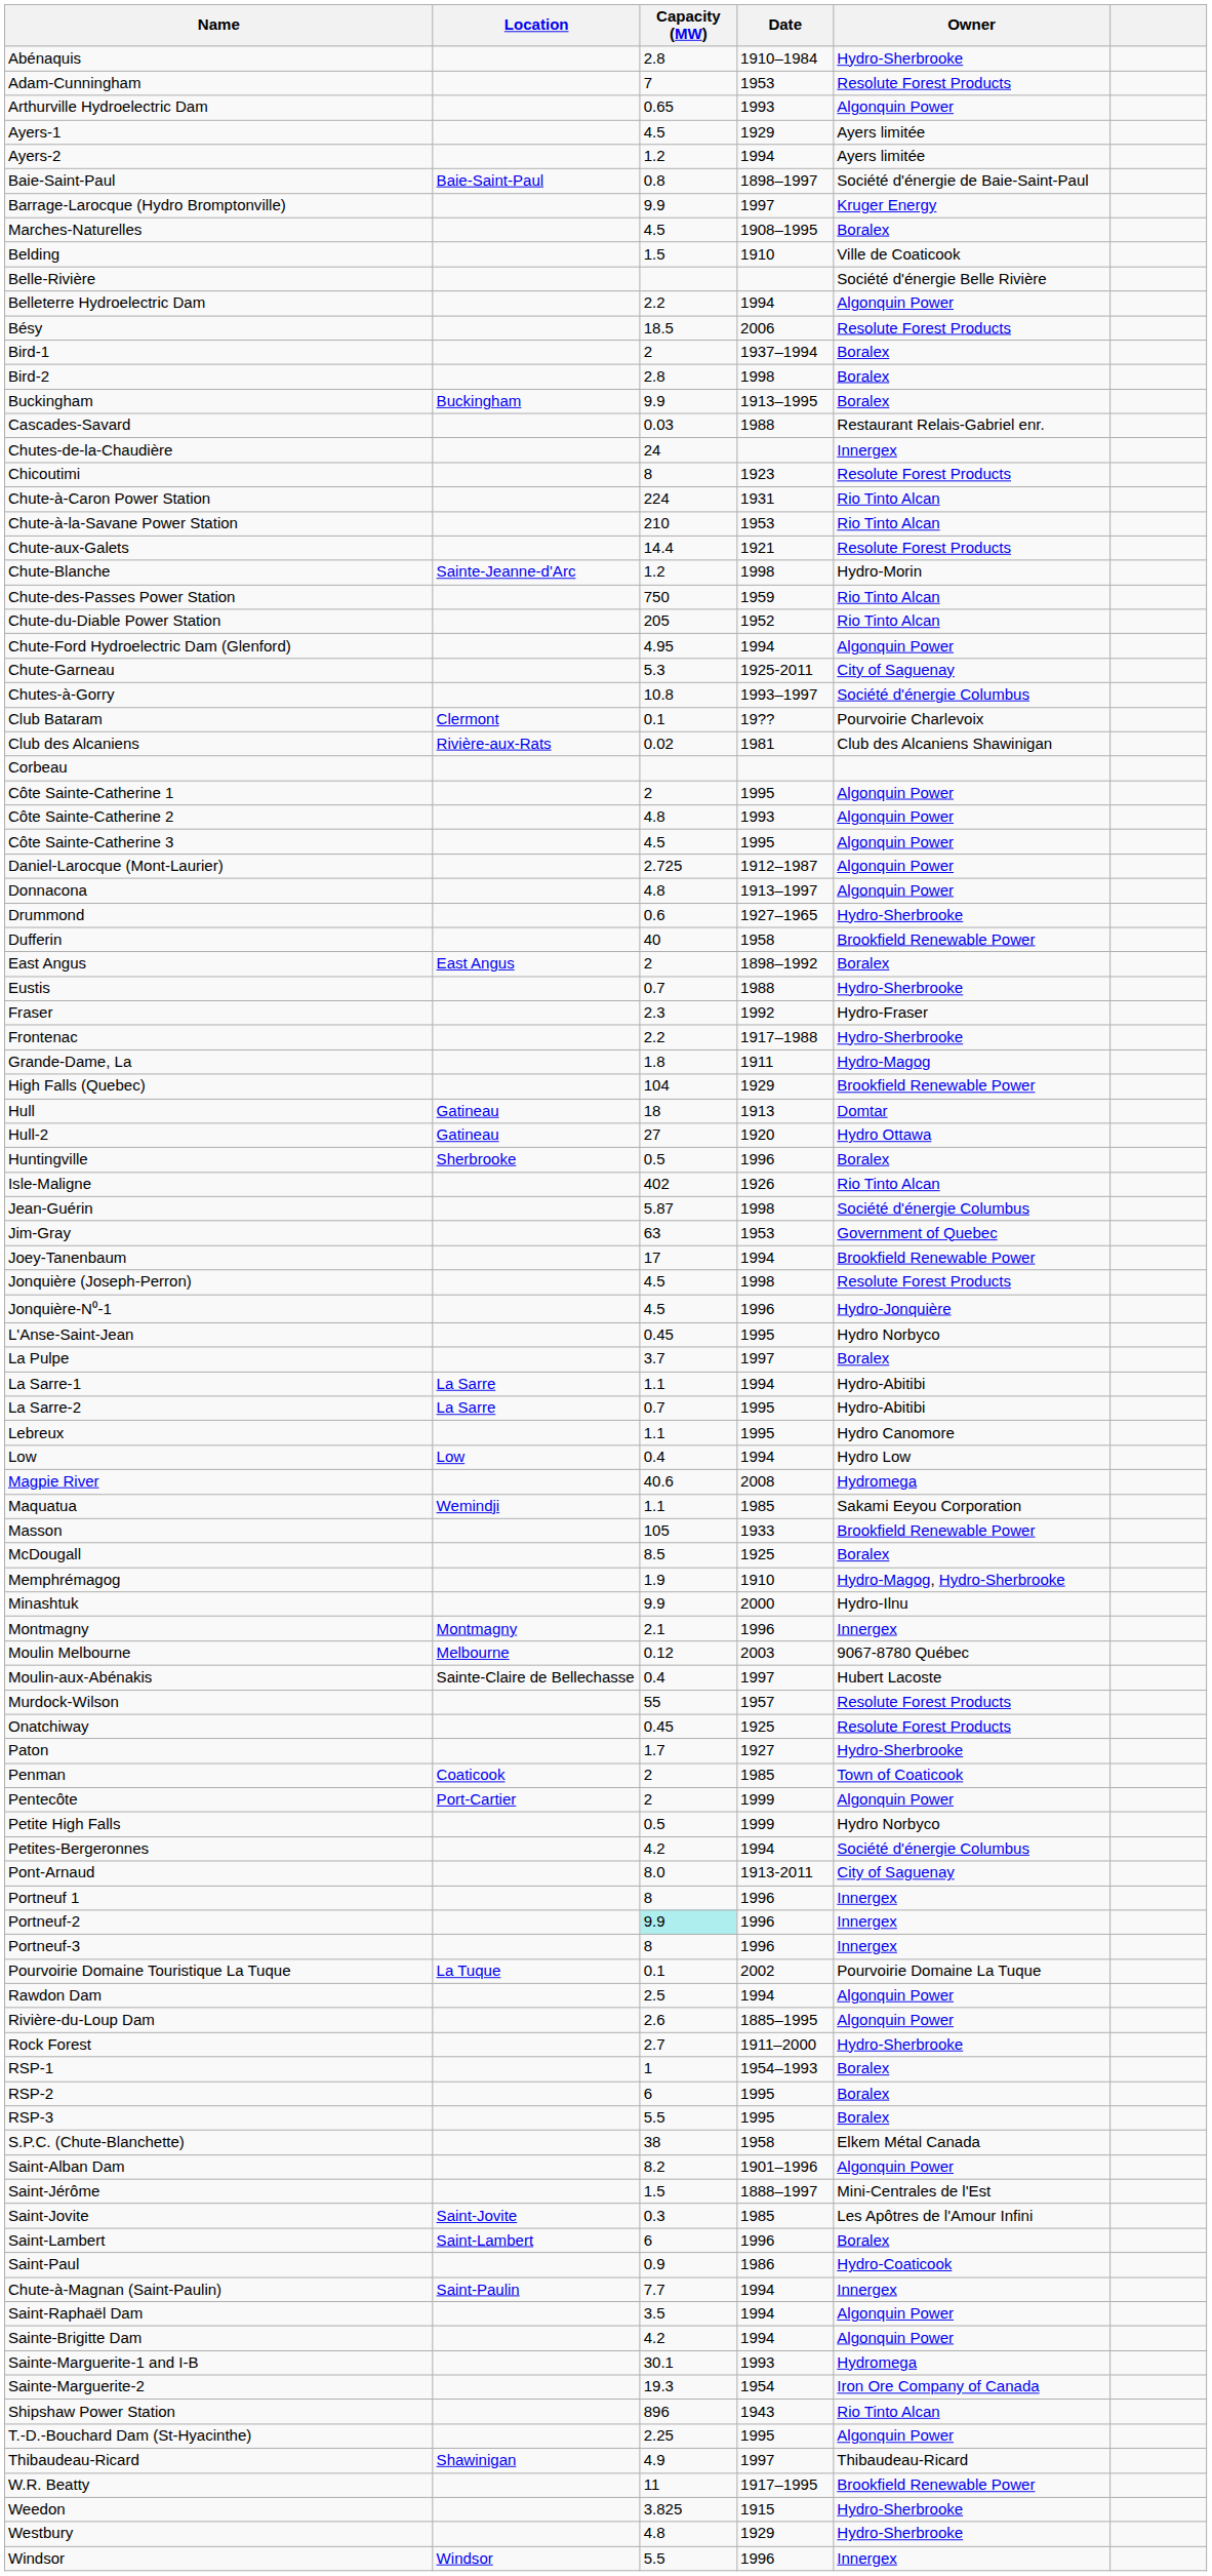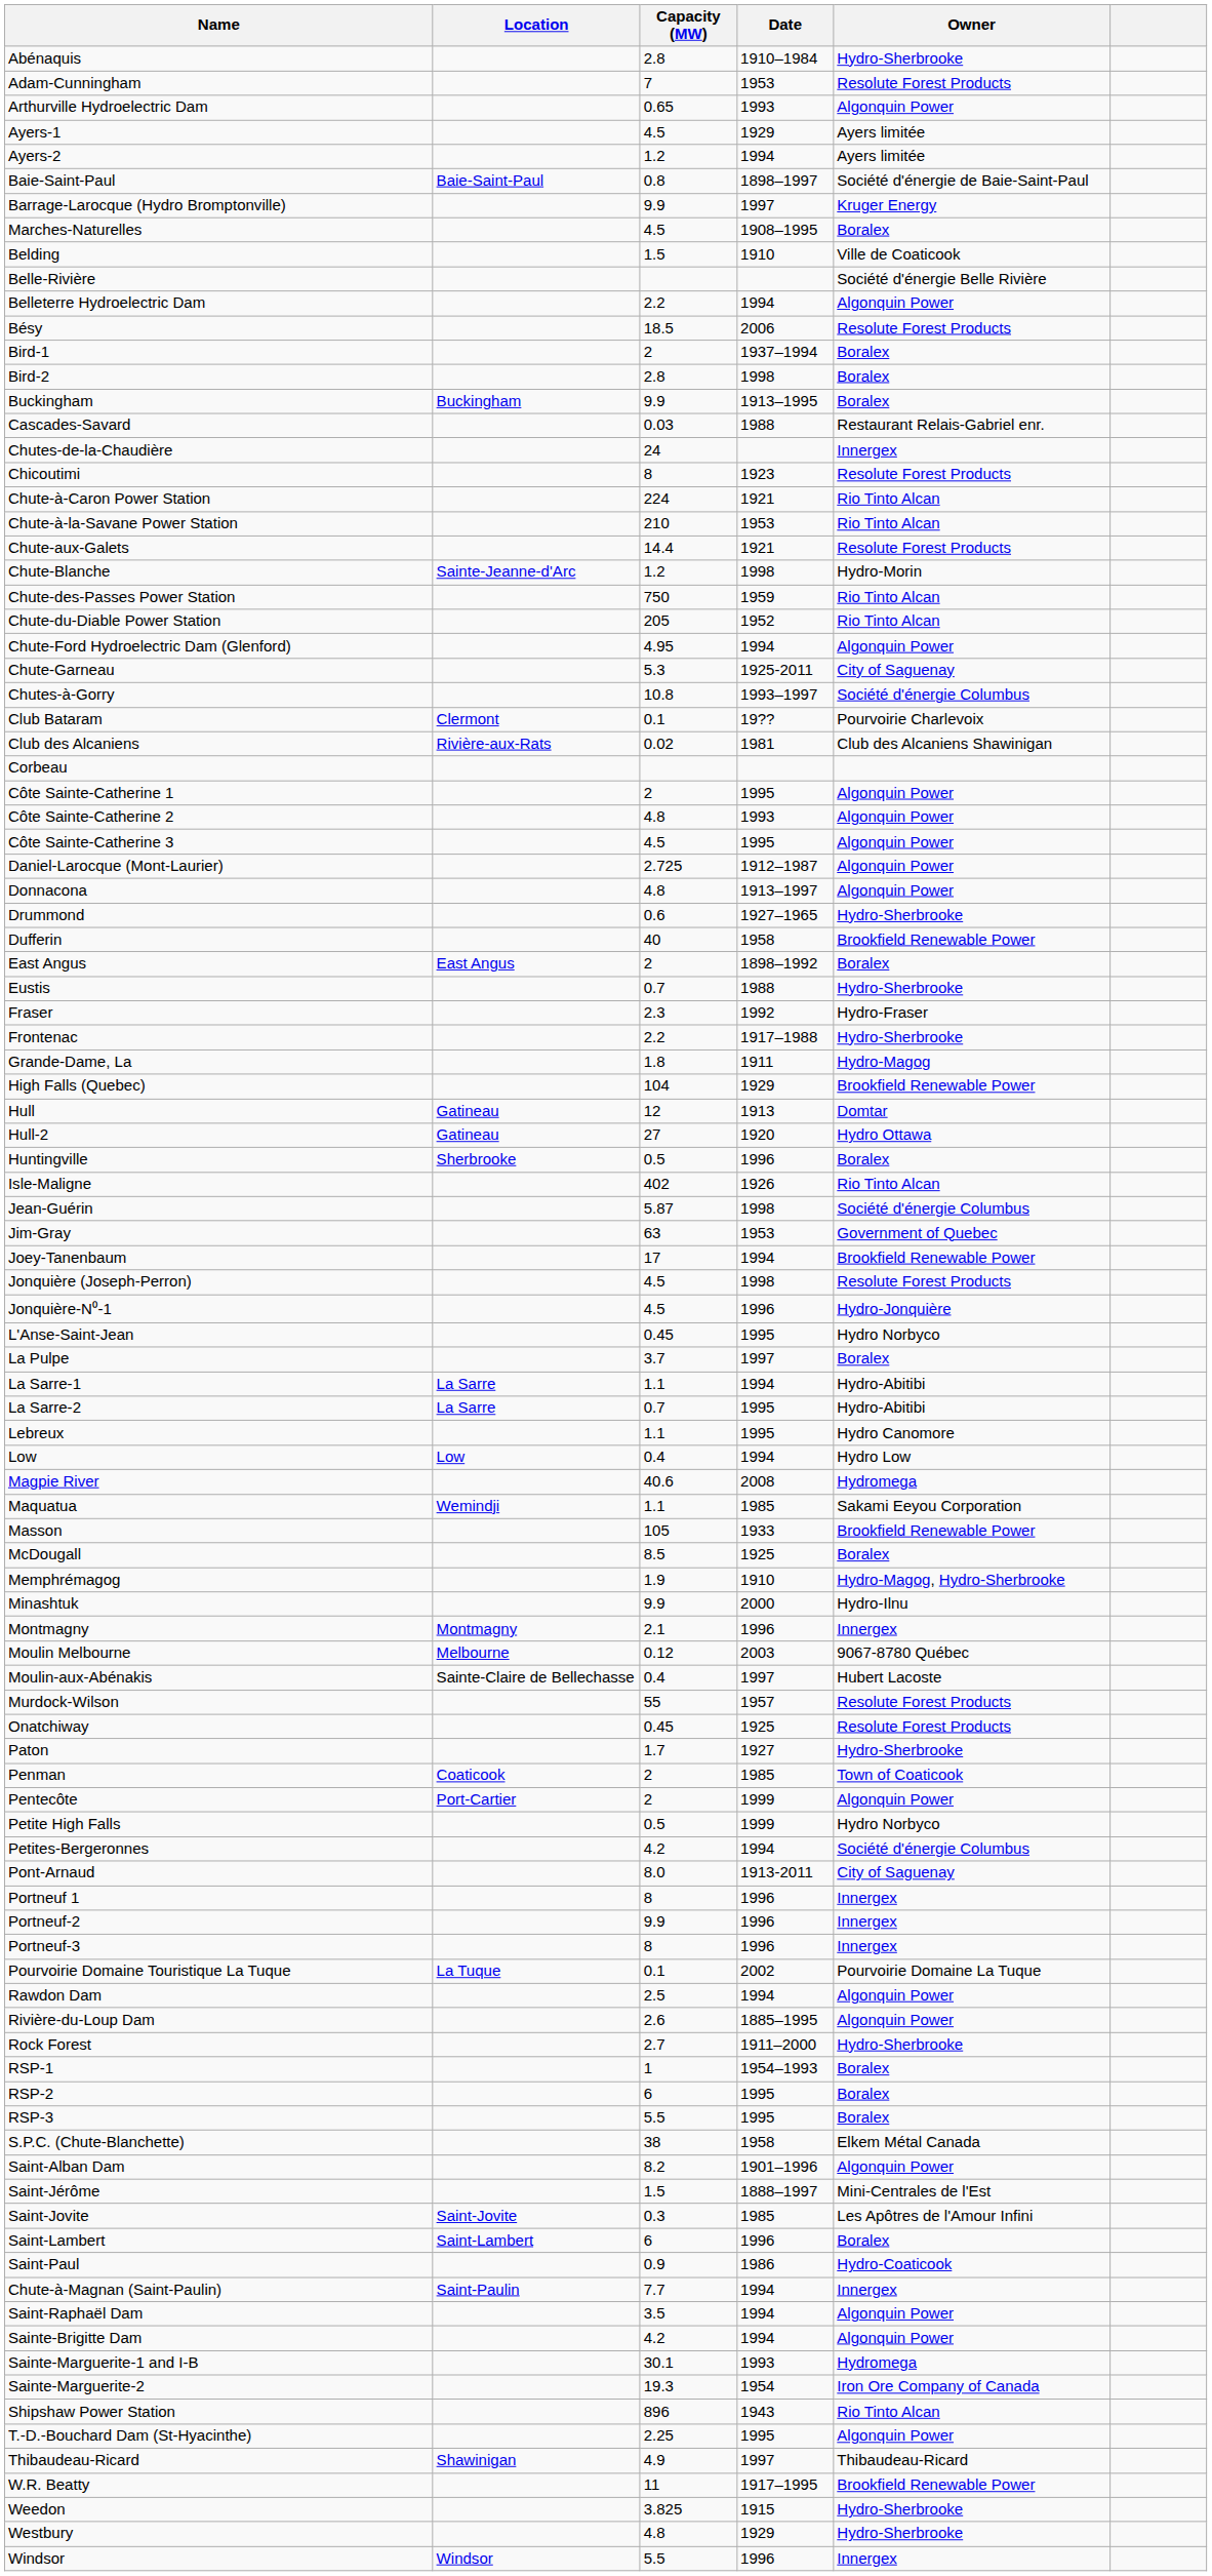Chute-à-Caron Power Station | Date: 1931 -> 1921
Hull | Capacity (MW): 18 -> 12
Portneuf-2 | Capacity (MW): paleturquoise background -> no background
